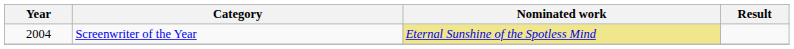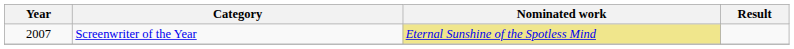Screenwriter of the Year | Year: 2004 -> 2007
